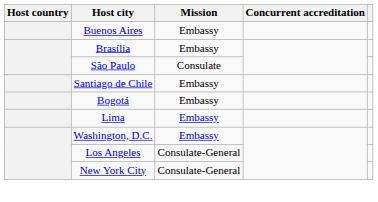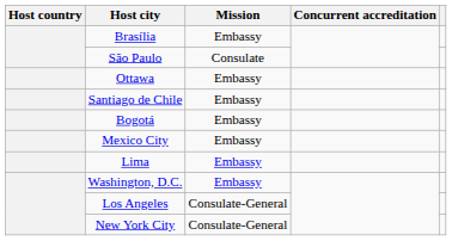- row: Buenos Aires | Embassy
+ row: Ottawa | Embassy
+ row: Mexico City | Embassy
